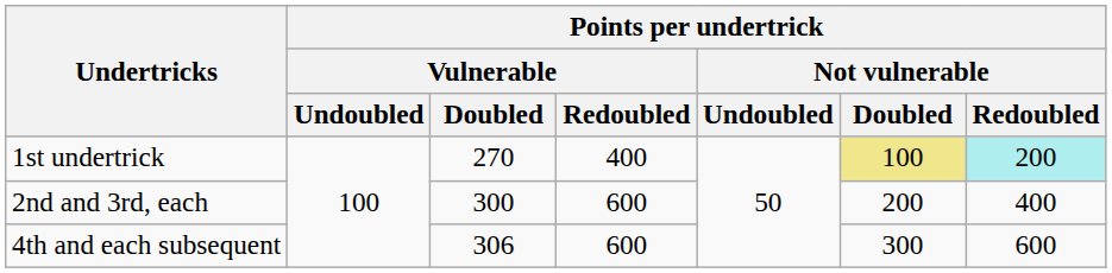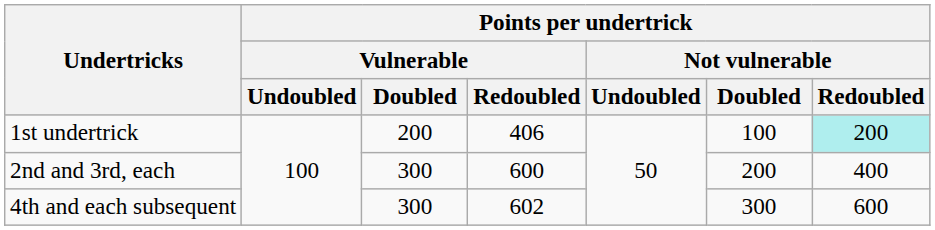1st undertrick | Points per undertrick / Vulnerable / Doubled: 270 -> 200
1st undertrick | Points per undertrick / Vulnerable / Redoubled: 400 -> 406
1st undertrick | Points per undertrick / Not vulnerable / Doubled: khaki background -> no background
4th and each subsequent | Points per undertrick / Vulnerable / Doubled: 306 -> 300
4th and each subsequent | Points per undertrick / Vulnerable / Redoubled: 600 -> 602
